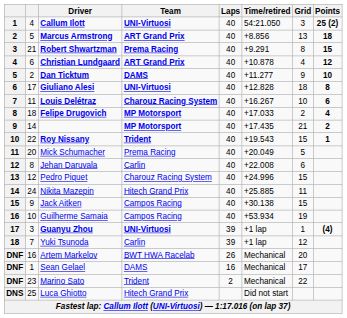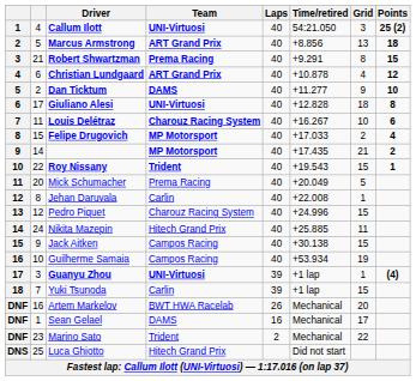Felipe Drugovich | column 2: 18 -> 15
Jehan Daruvala | Grid: 6 -> 1
Yuki Tsunoda | Grid: 12 -> 15
